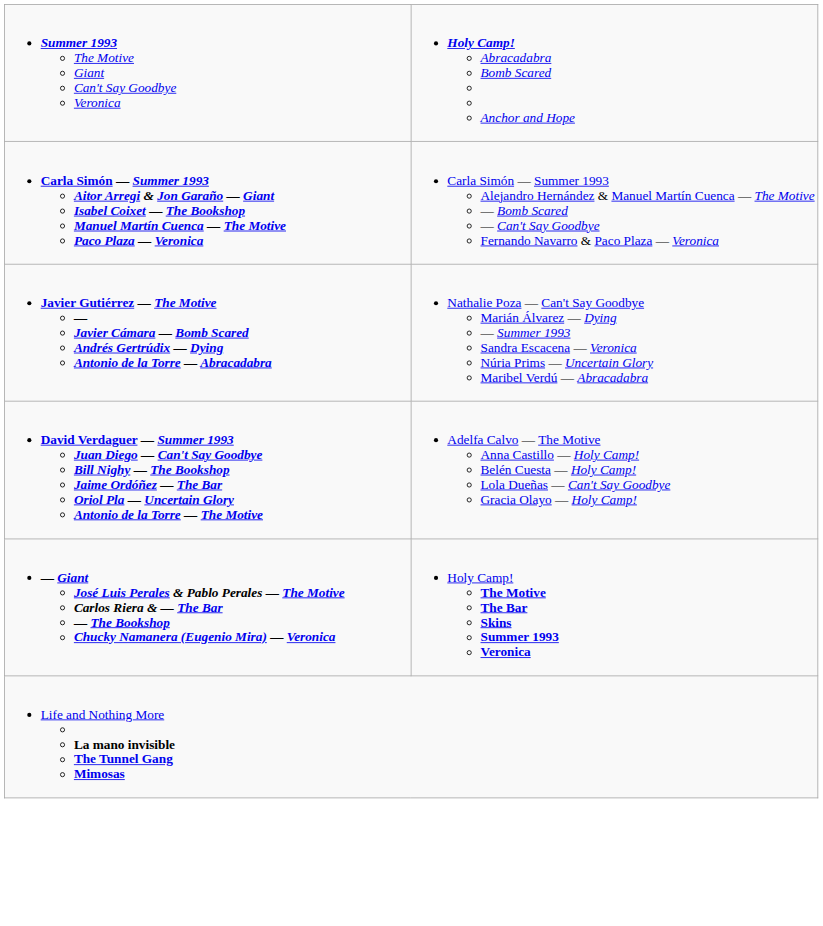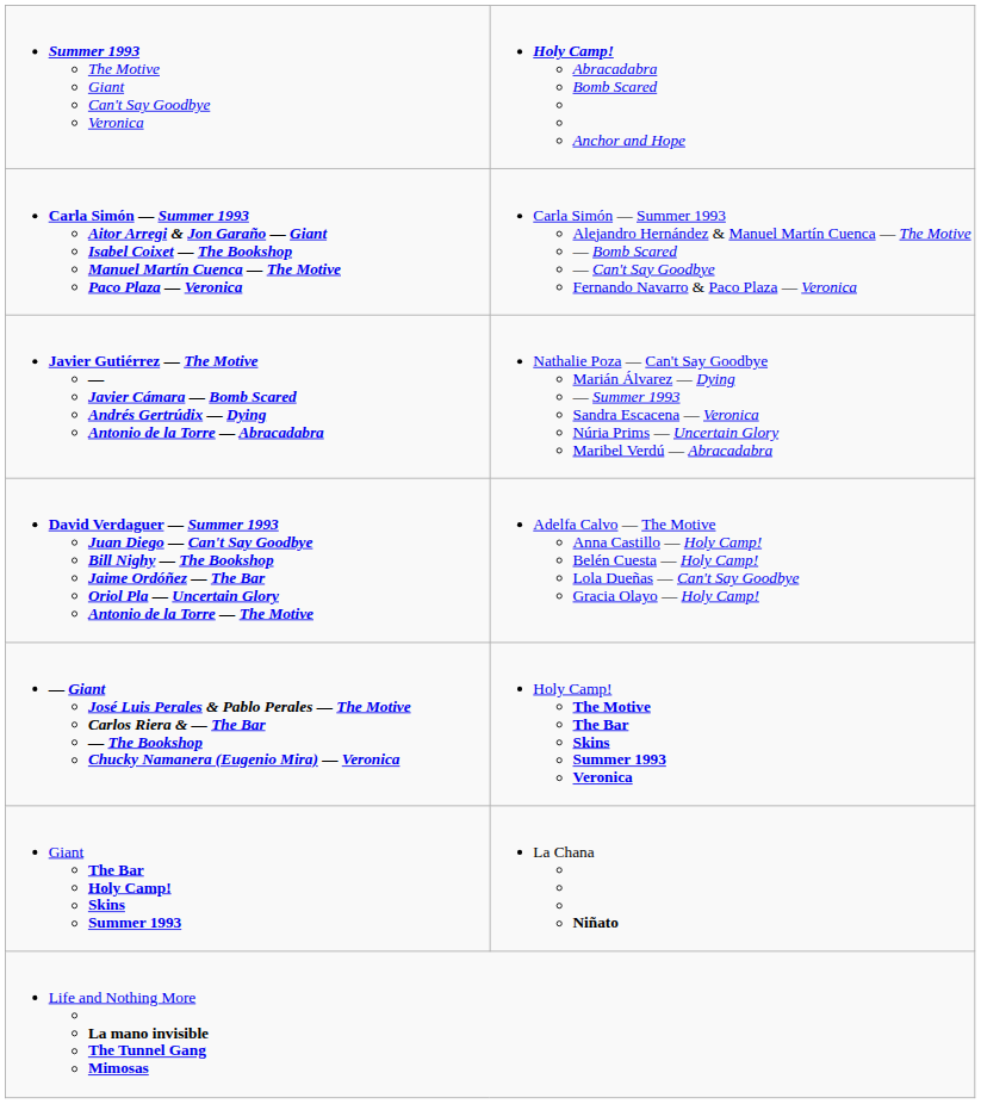+ row: Giant The Bar Holy Camp! Skins Summer 1993 | La Chana Niñato
